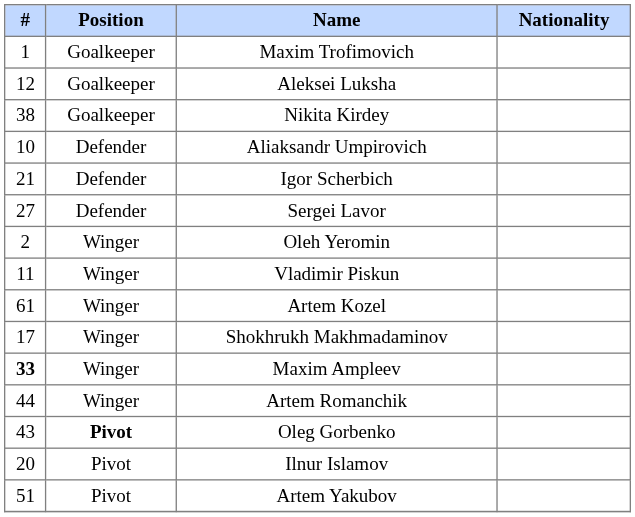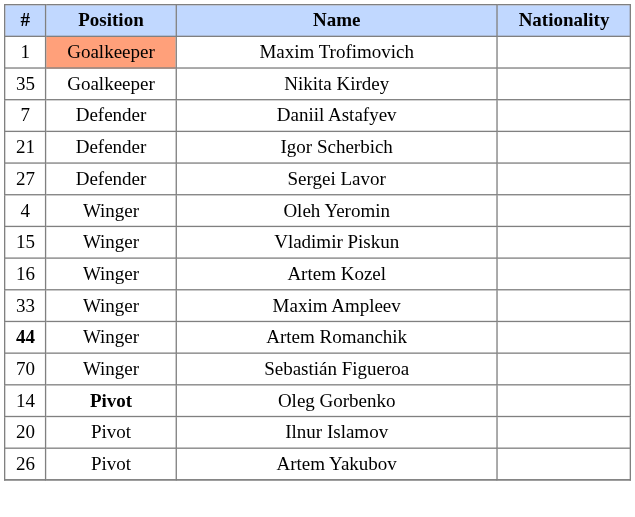Maxim Trofimovich | Position: no background -> lightsalmon background
- row: 12 | Goalkeeper | Aleksei Luksha
Nikita Kirdey | #: 38 -> 35
+ row: 7 | Defender | Daniil Astafyev
- row: 10 | Defender | Aliaksandr Umpirovich
Oleh Yeromin | #: 2 -> 4
Vladimir Piskun | #: 11 -> 15
Artem Kozel | #: 61 -> 16
- row: 17 | Winger | Shokhrukh Makhmadaminov
Maxim Ampleev | #: bold -> normal
Artem Romanchik | #: normal -> bold
+ row: 70 | Winger | Sebastián Figueroa
Oleg Gorbenko | #: 43 -> 14
Artem Yakubov | #: 51 -> 26
